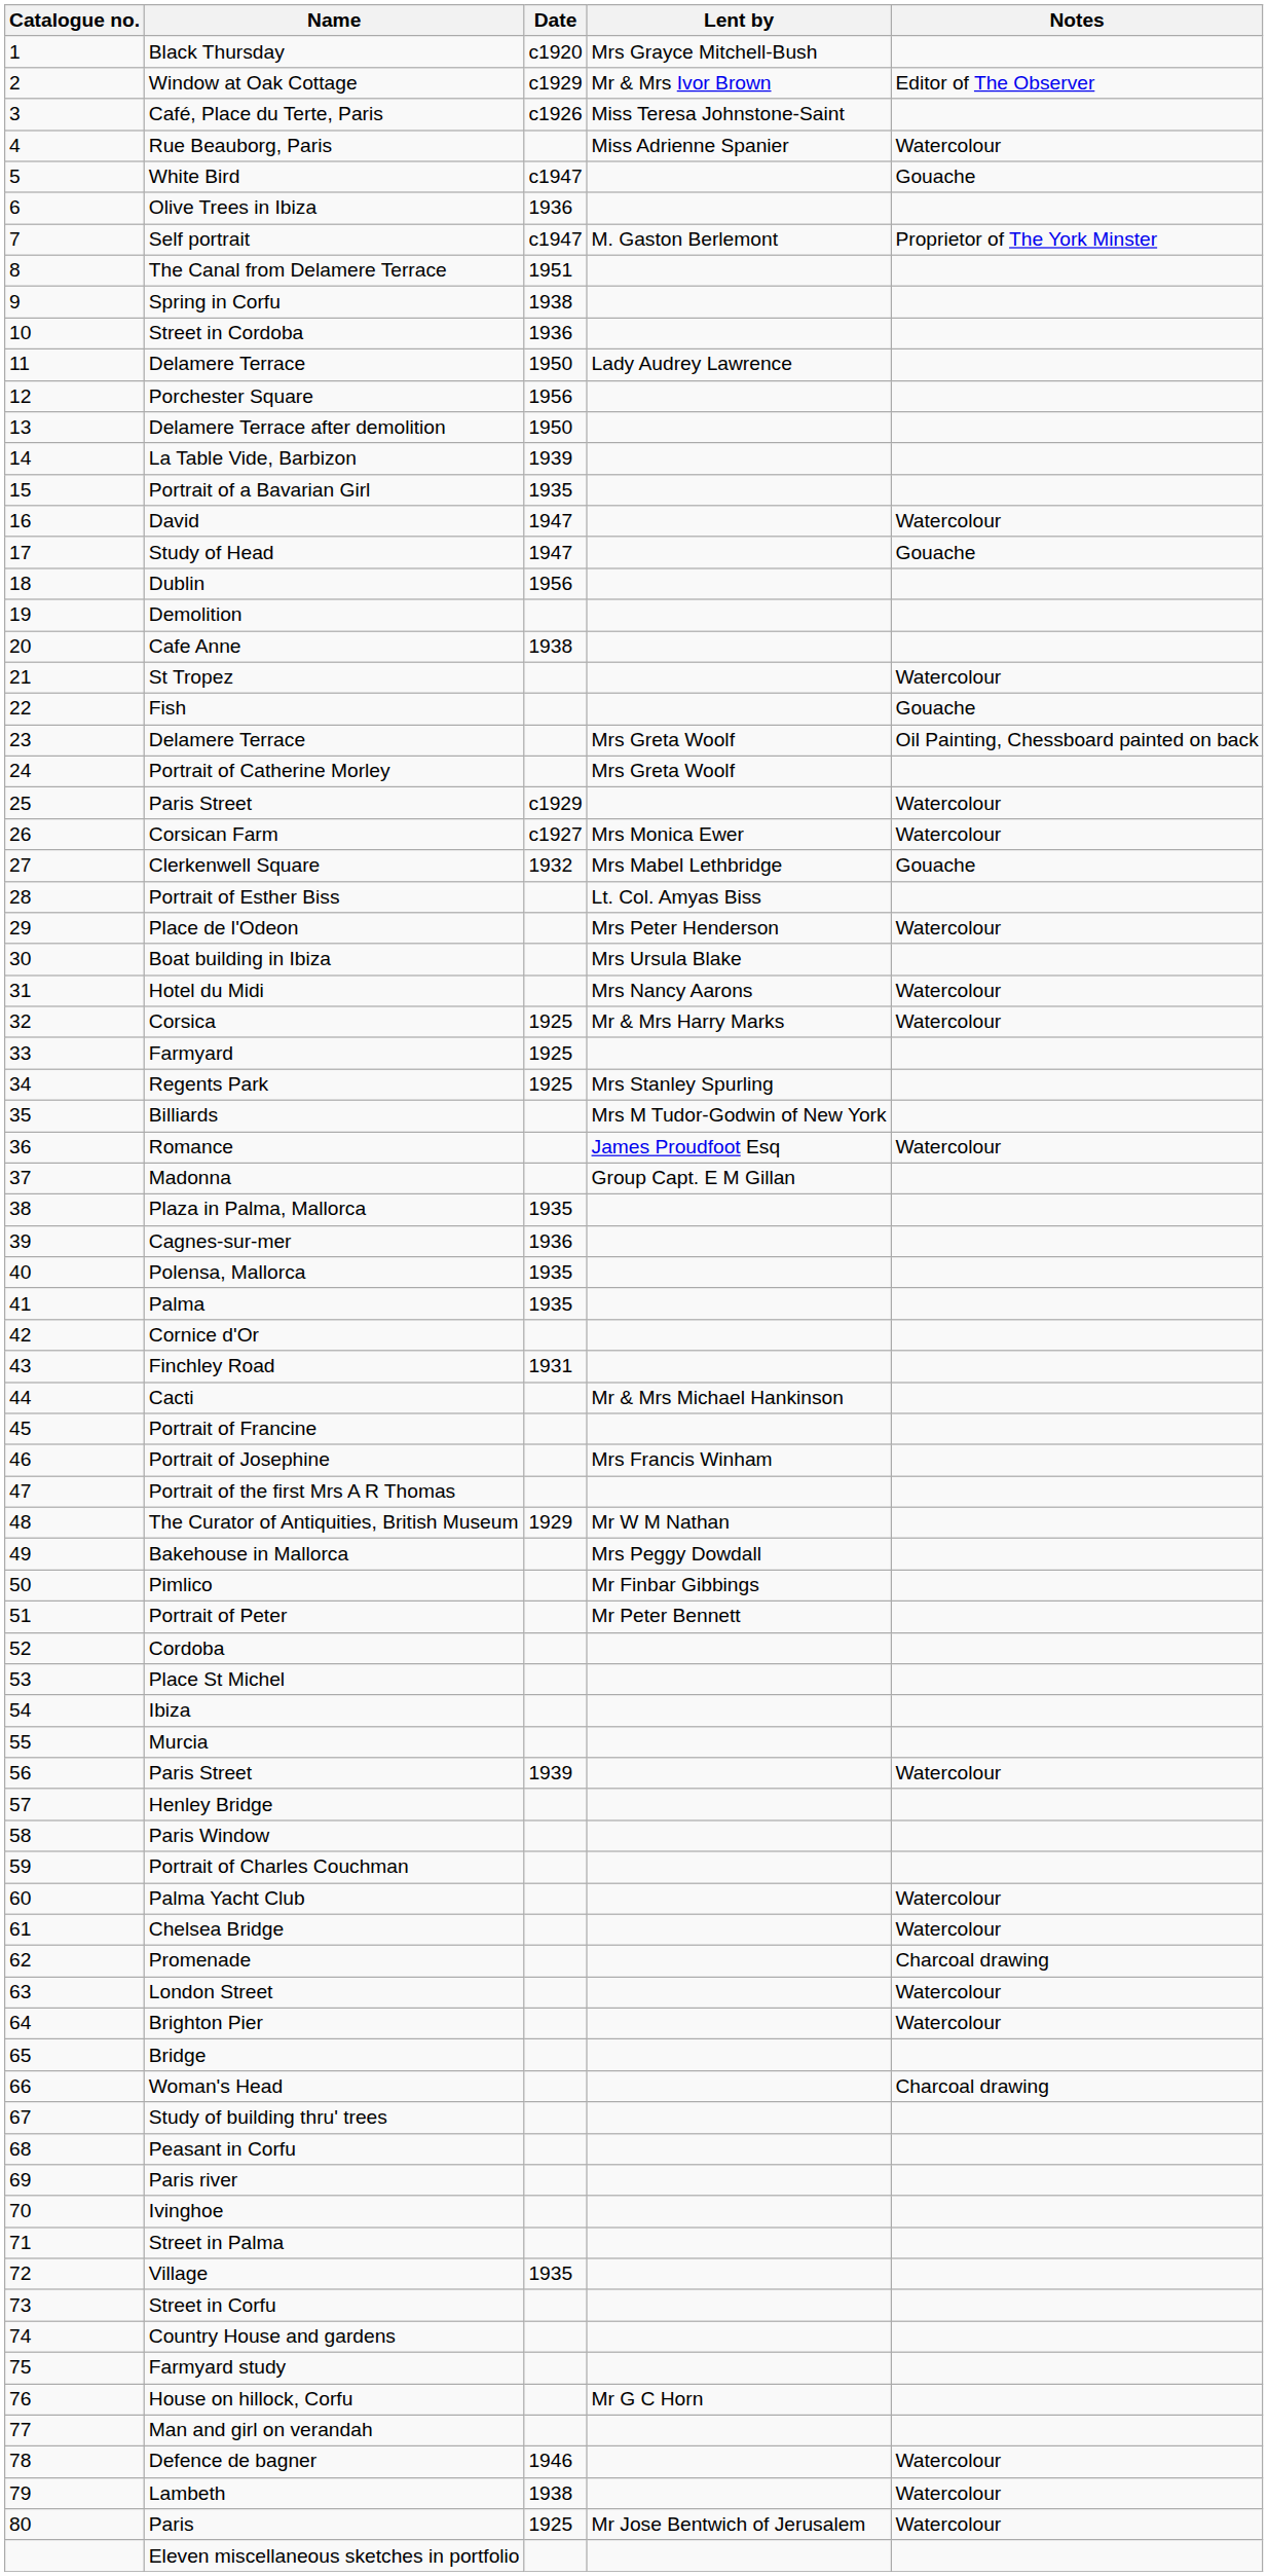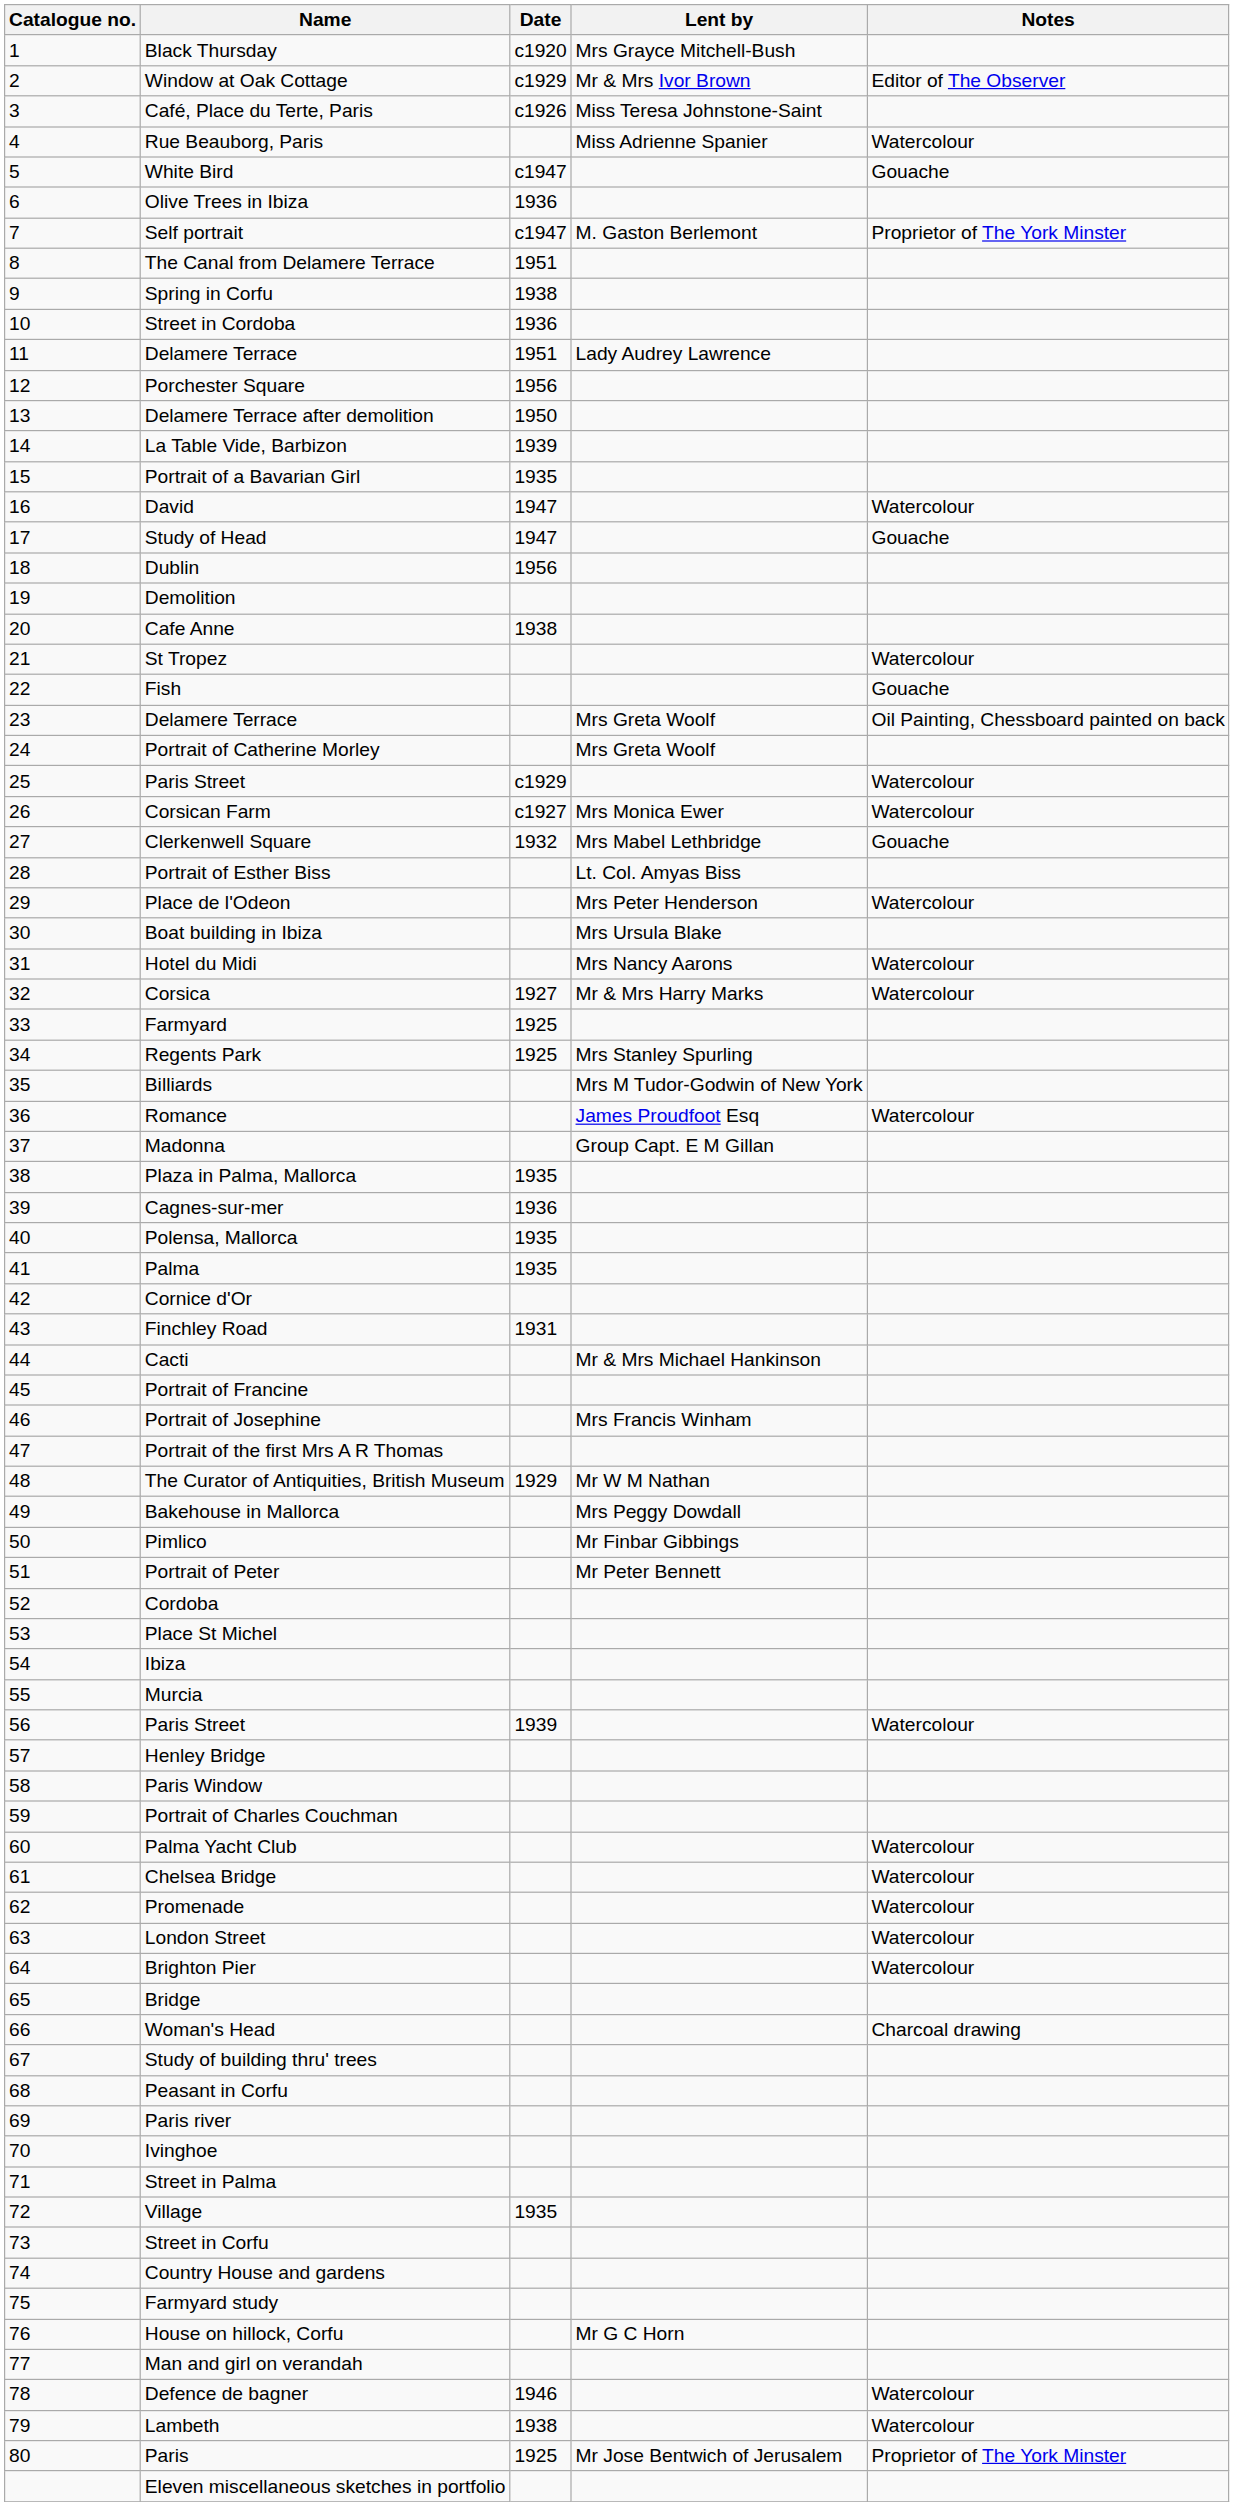11 / Delamere Terrace | Date: 1950 -> 1951
Corsica | Date: 1925 -> 1927
Promenade | Notes: Charcoal drawing -> Watercolour
Paris | Notes: Watercolour -> Proprietor of The York Minster
